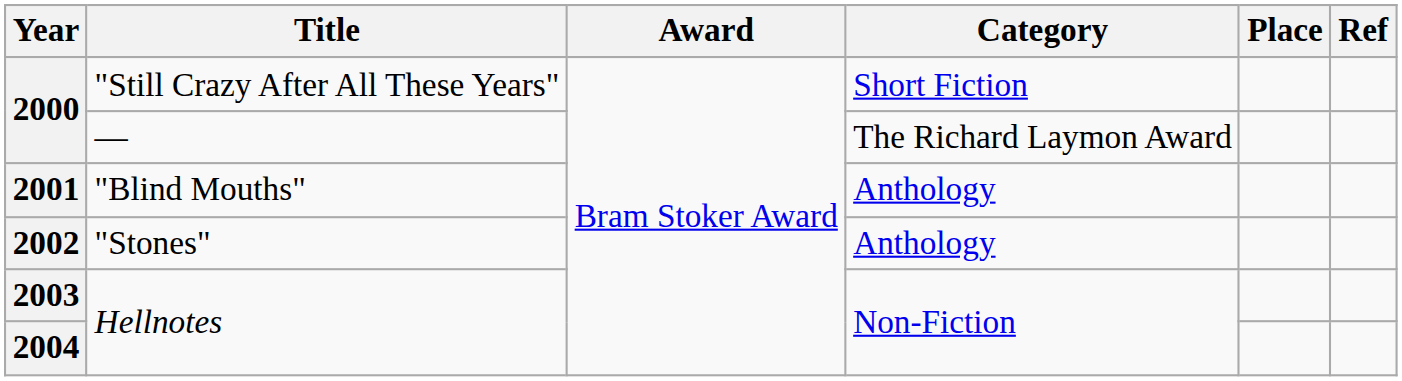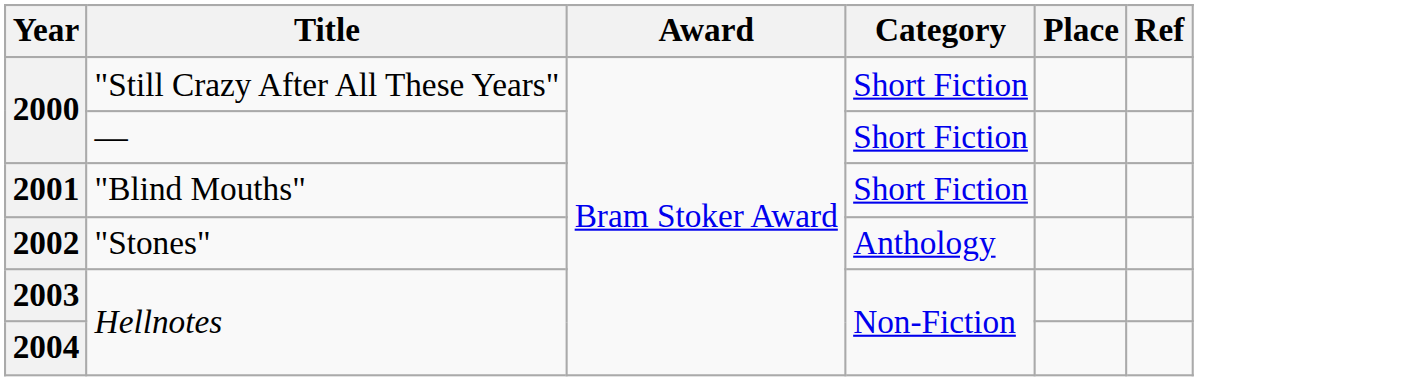2000 / — | Category: The Richard Laymon Award -> Short Fiction
2001 | Category: Anthology -> Short Fiction
